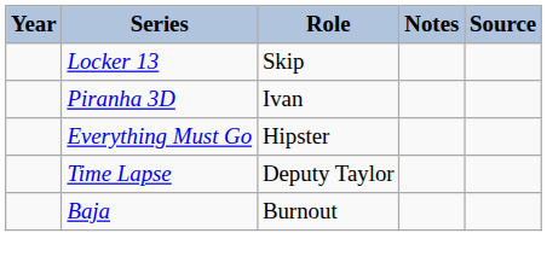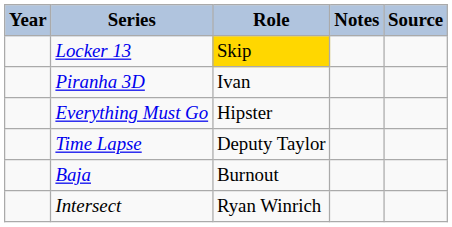Locker 13 | Role: no background -> gold background
+ row: Intersect | Ryan Winrich
